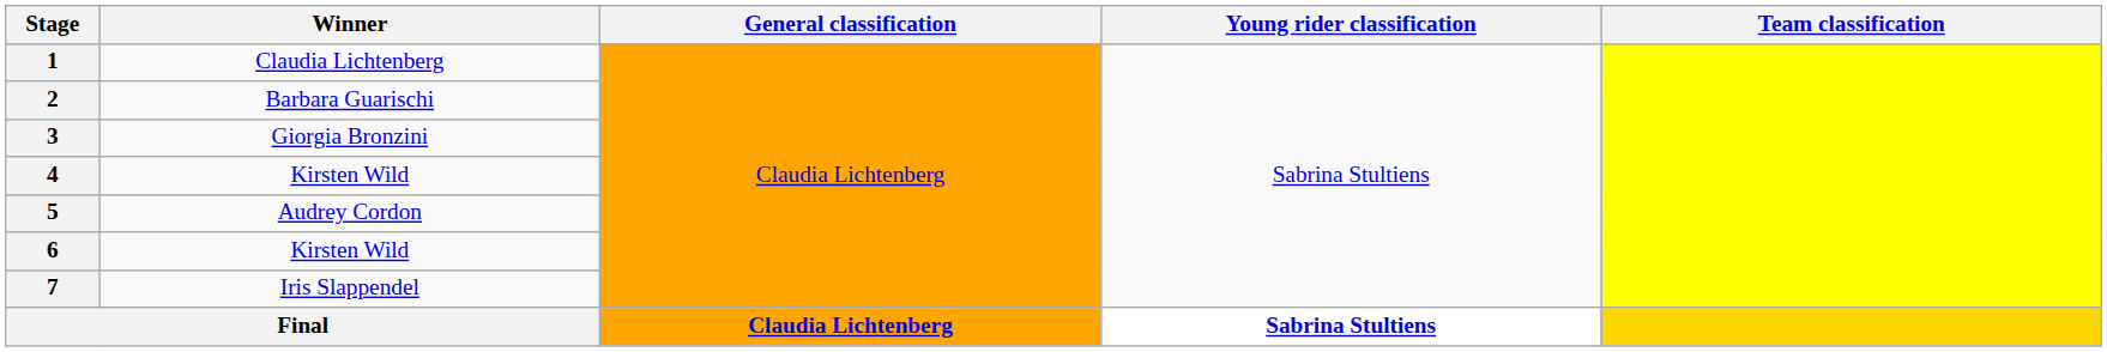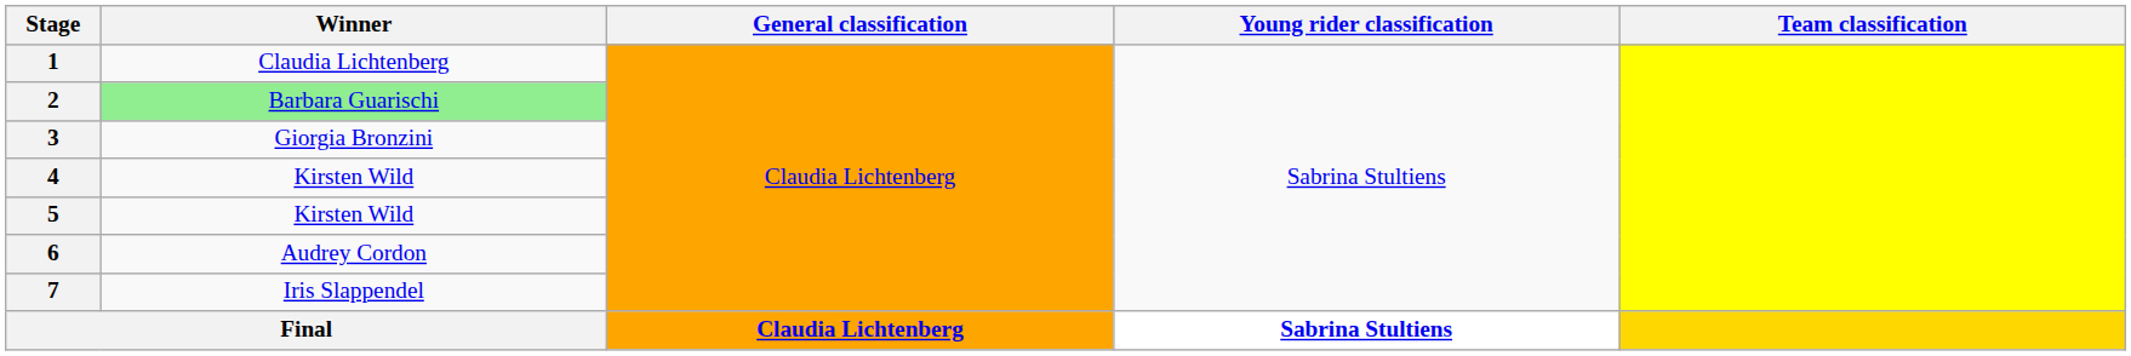2 | Winner: no background -> lightgreen background
5 | Winner: Audrey Cordon -> Kirsten Wild
6 | Winner: Kirsten Wild -> Audrey Cordon
